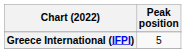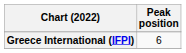Greece International (IFPI) | Peak position: 5 -> 6
